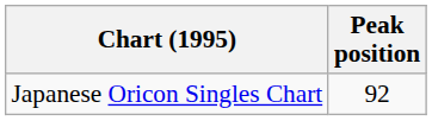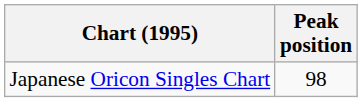Japanese Oricon Singles Chart | Peak position: 92 -> 98
